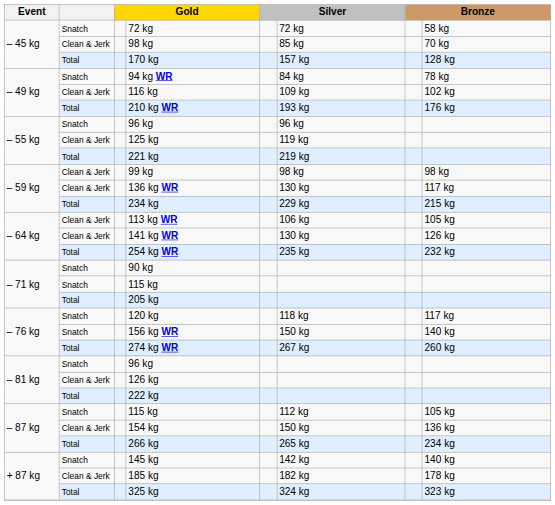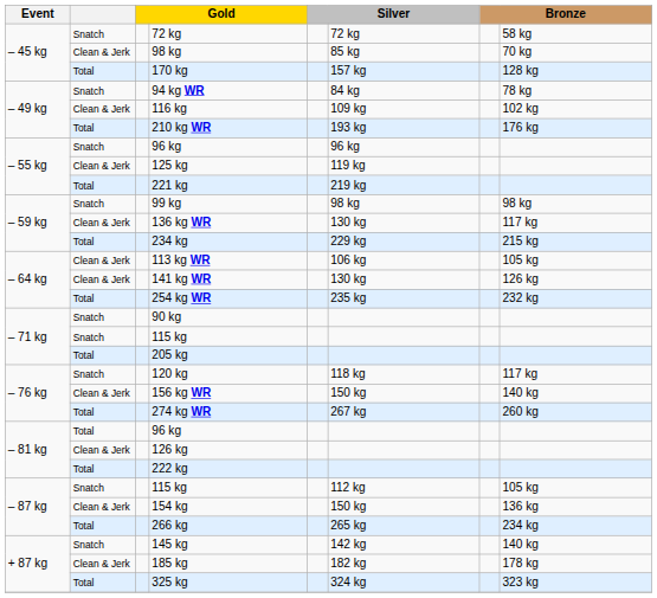99 kg | column 2: Clean & Jerk -> Snatch
156 kg WR | column 2: Snatch -> Clean & Jerk
– 81 kg / 96 kg | column 2: Snatch -> Total
